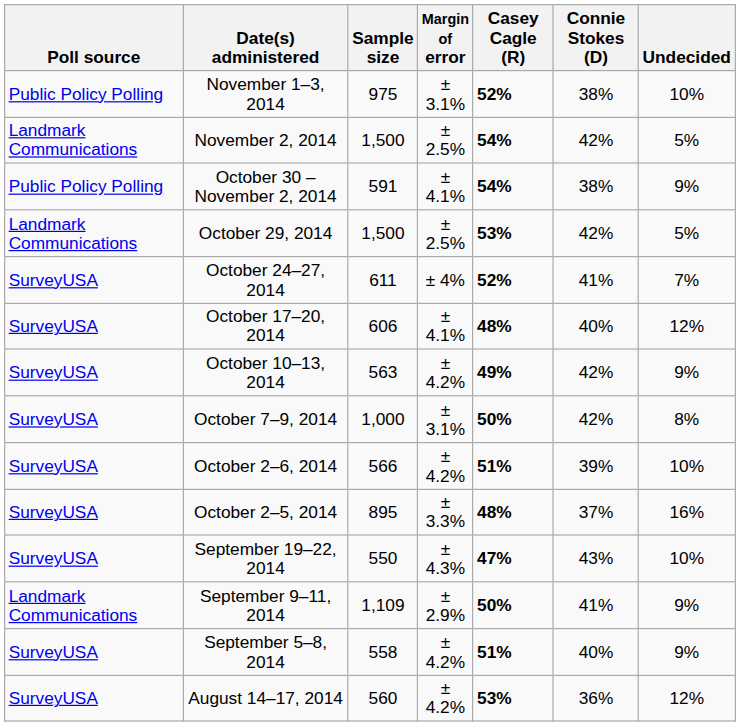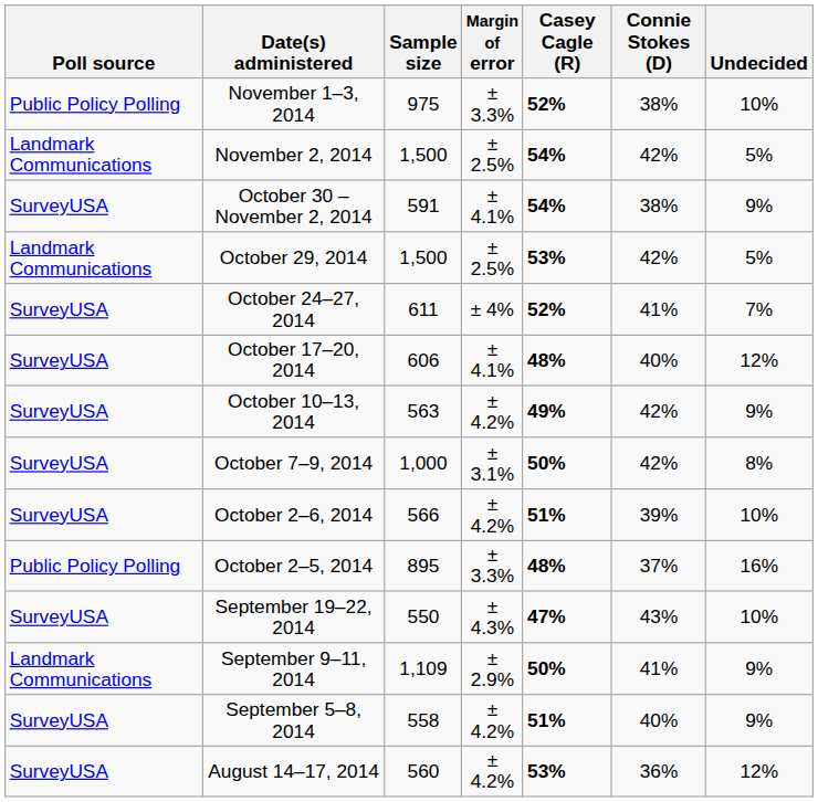November 1–3, 2014 | Margin of error: ± 3.1% -> ± 3.3%
October 30 – November 2, 2014 | Poll source: Public Policy Polling -> SurveyUSA
October 2–5, 2014 | Poll source: SurveyUSA -> Public Policy Polling
